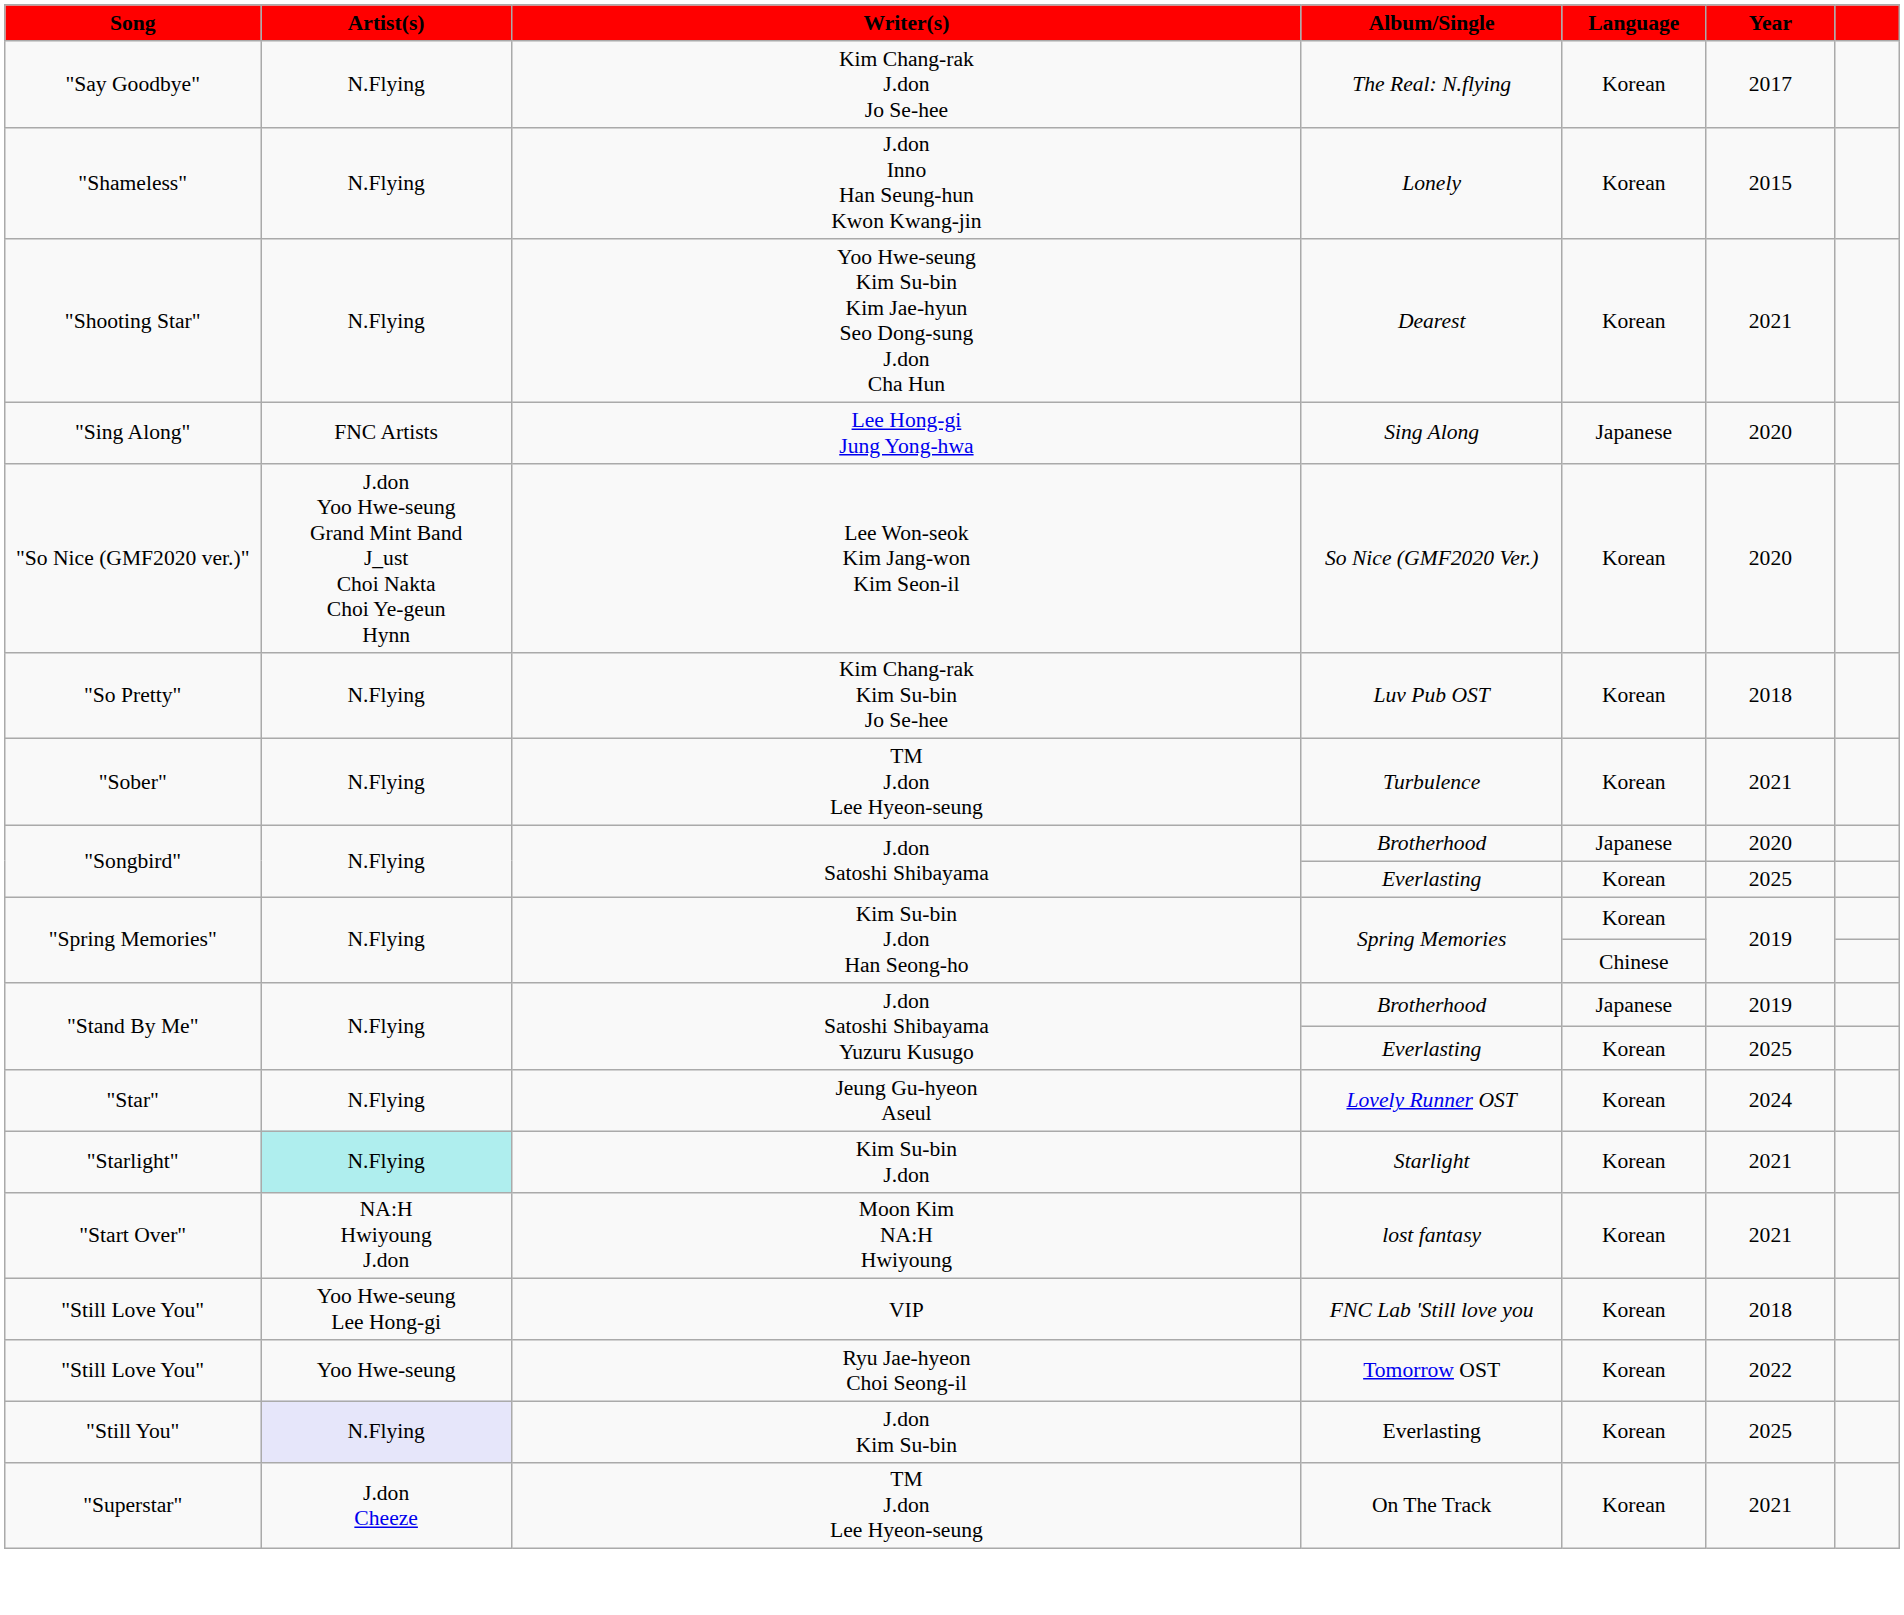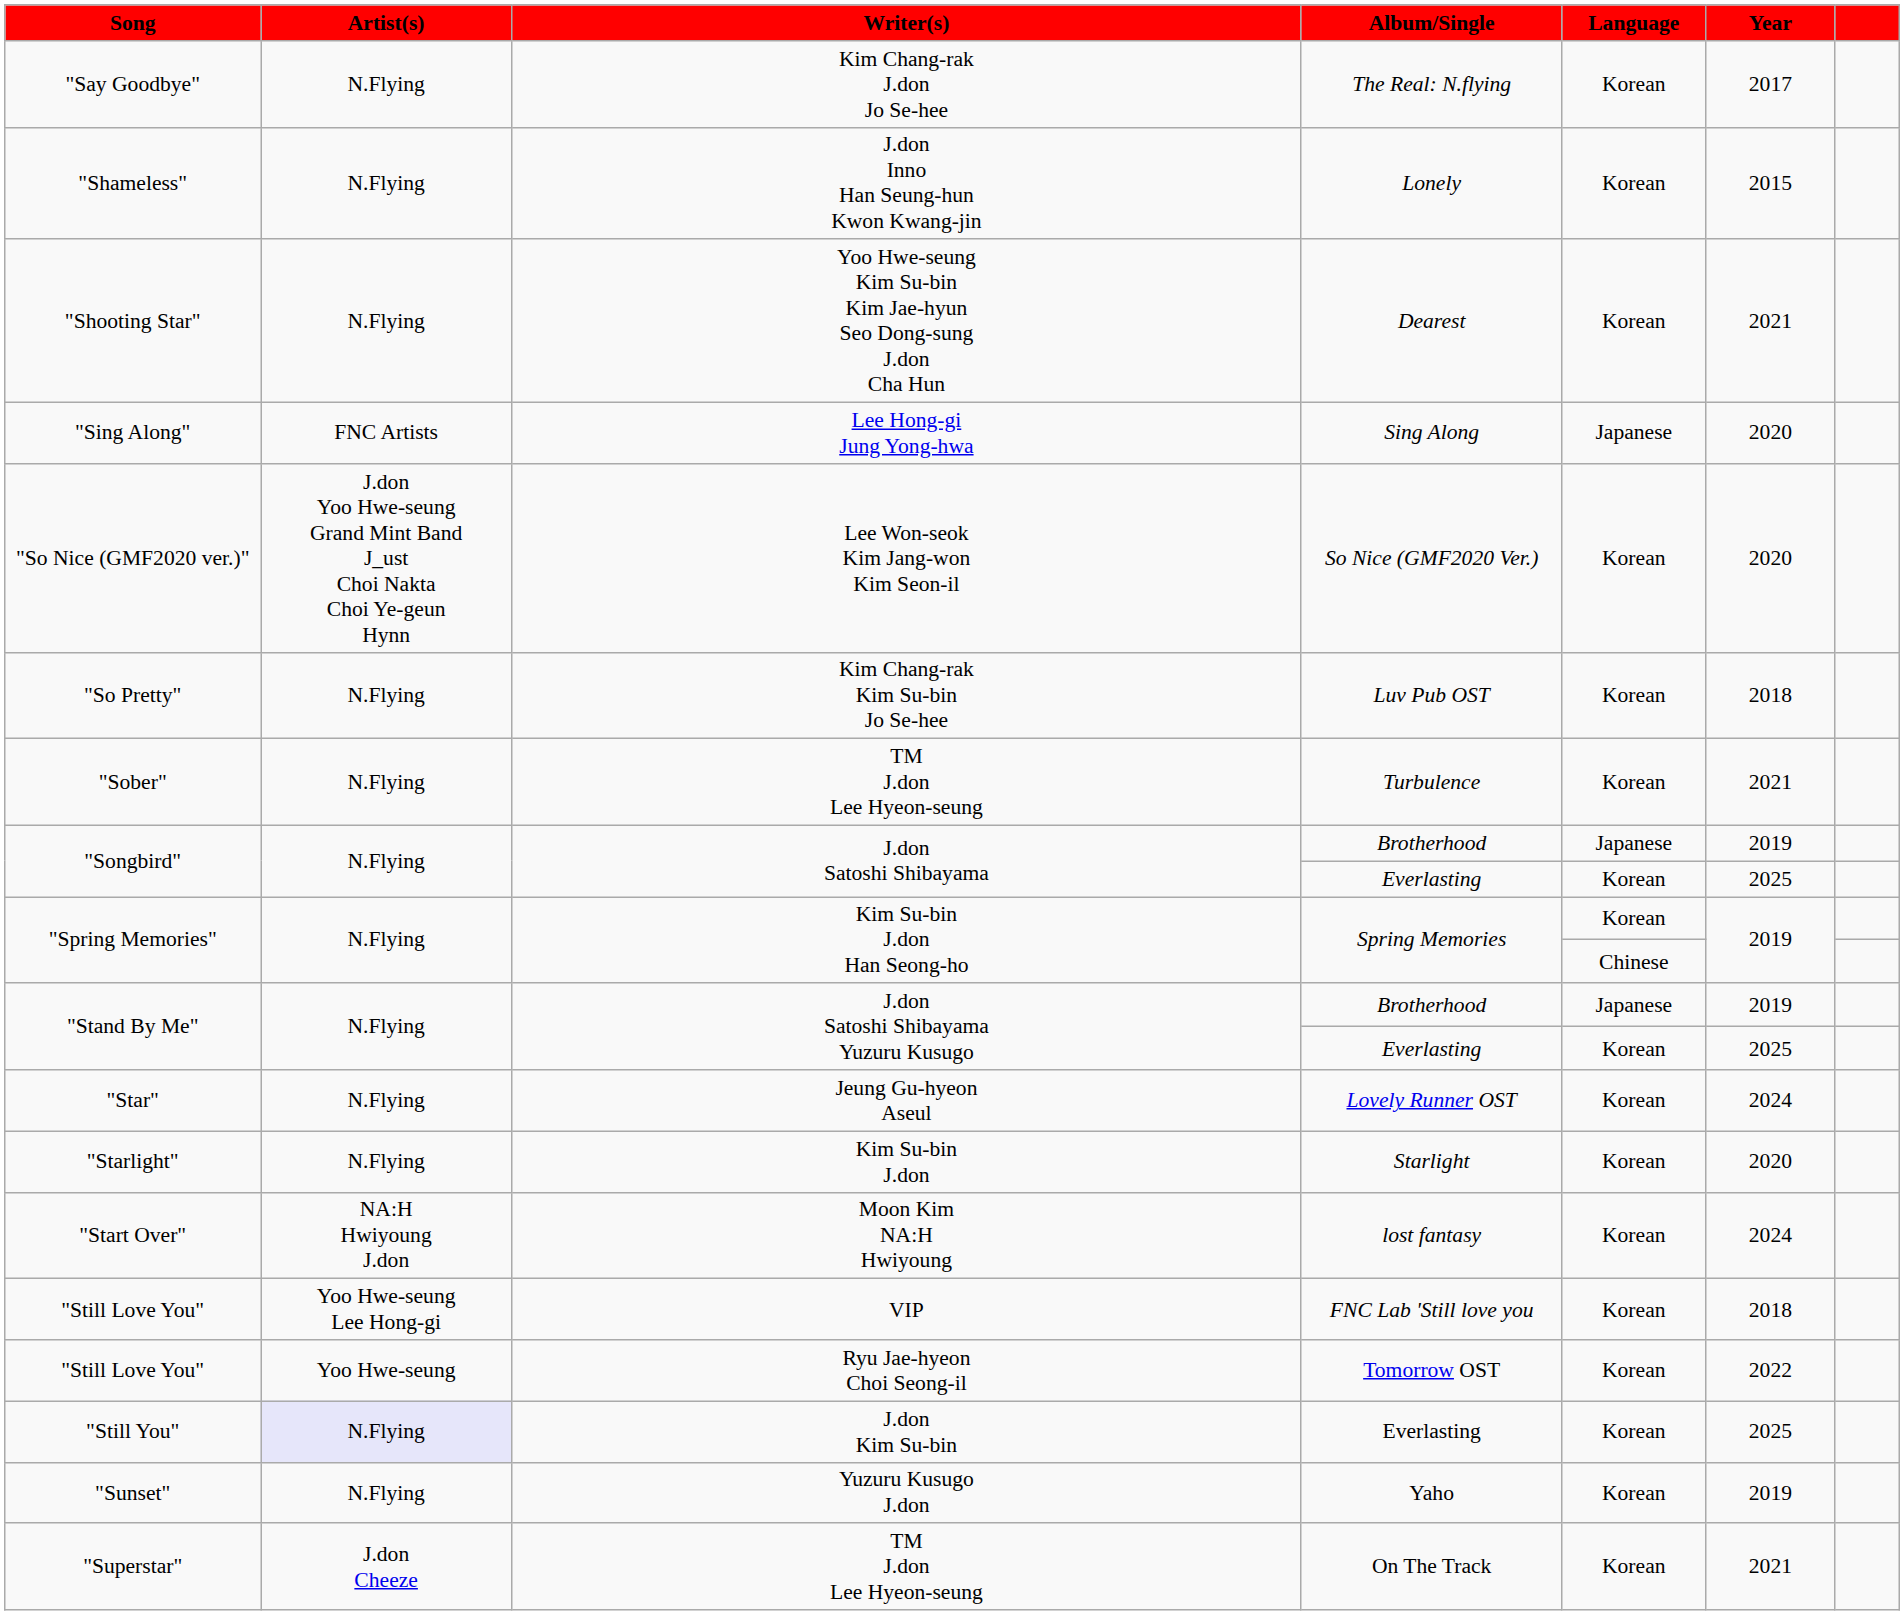"Songbird" / Brotherhood | Year: 2020 -> 2019
"Starlight" | Artist(s): paleturquoise background -> no background
"Starlight" | Year: 2021 -> 2020
"Start Over" | Year: 2021 -> 2024
+ row: "Sunset" | N.Flying | Yuzuru Kusugo J.don | Yaho | Korean | 2019
